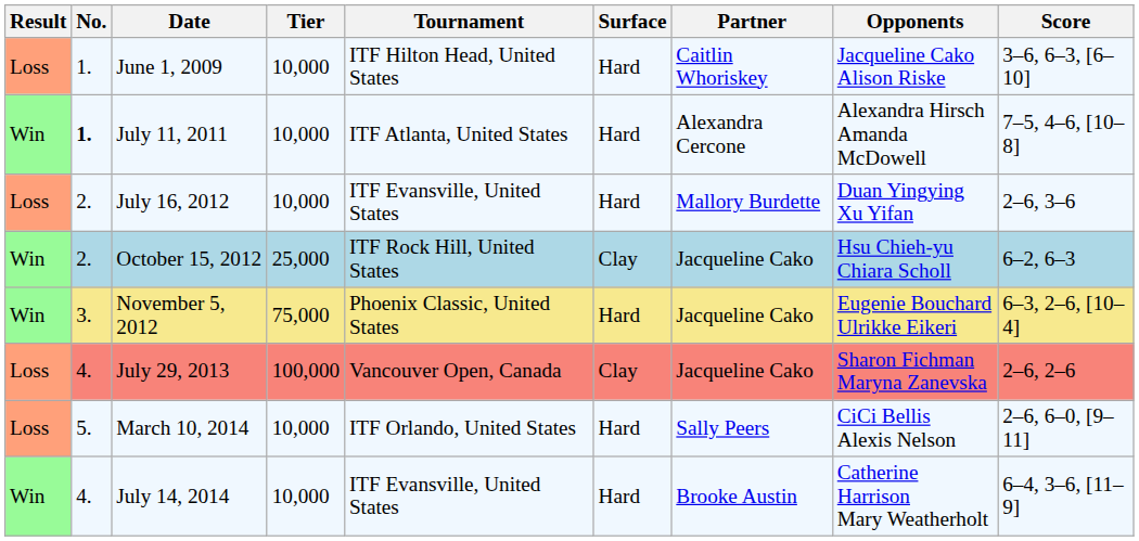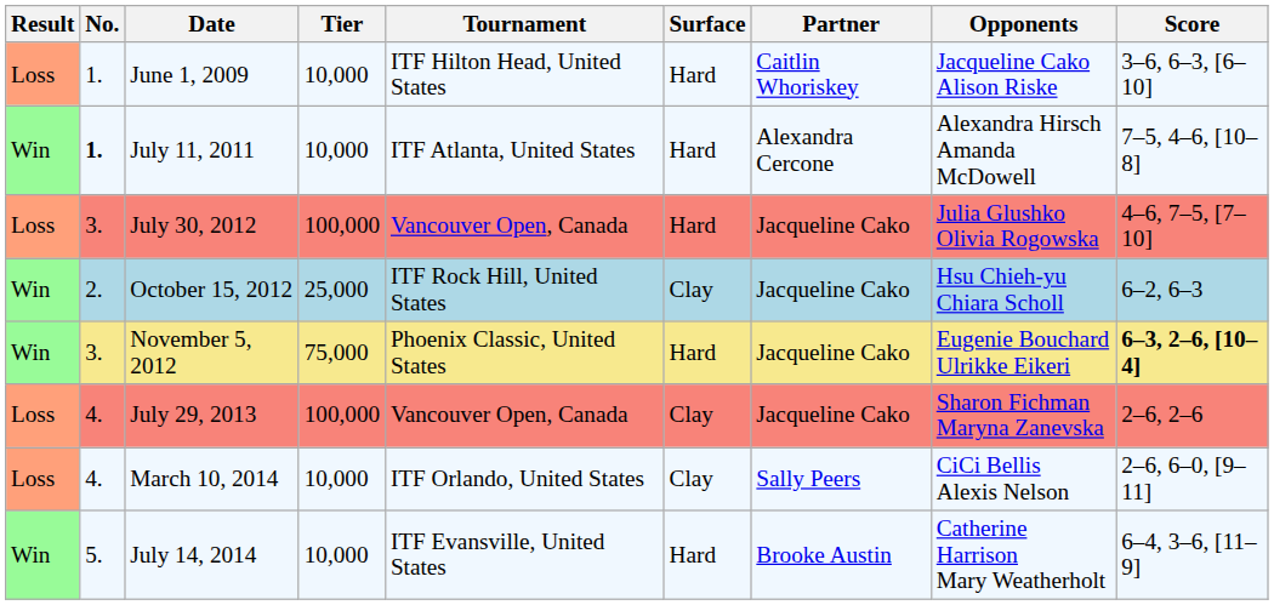- row: Loss | 2. | July 16, 2012 | 10,000 | ITF Evansville, United States | Hard | Mallory Burdette | Duan Yingying Xu Yifan | 2–6, 3–6
+ row: Loss | 3. | July 30, 2012 | 100,000 | Vancouver Open, Canada | Hard | Jacqueline Cako | Julia Glushko Olivia Rogowska | 4–6, 7–5, [7–10]
November 5, 2012 | Score: normal -> bold
March 10, 2014 | No.: 5. -> 4.
March 10, 2014 | Surface: Hard -> Clay
July 14, 2014 | No.: 4. -> 5.
